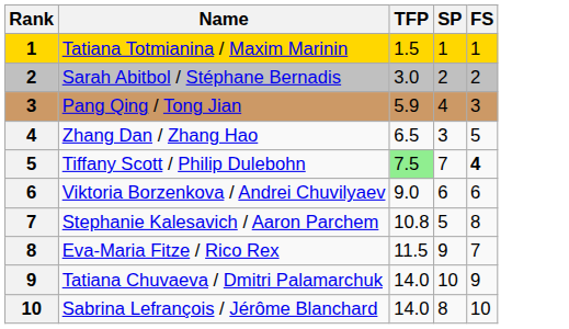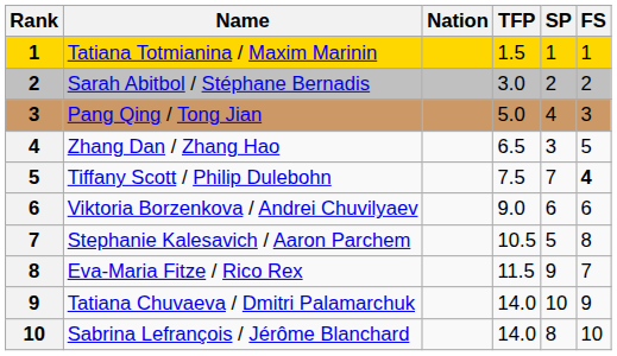+ column: Nation
Pang Qing / Tong Jian | TFP: 5.9 -> 5.0
Tiffany Scott / Philip Dulebohn | TFP: lightgreen background -> no background
Stephanie Kalesavich / Aaron Parchem | TFP: 10.8 -> 10.5
